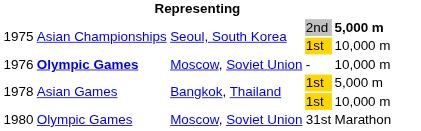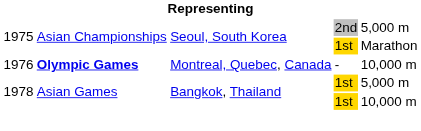1975 / 2nd | column 5: bold -> normal
1975 / 1st | column 5: 10,000 m -> Marathon
1976 | column 3: Moscow, Soviet Union -> Montreal, Quebec, Canada
- row: 1980 | Olympic Games | Moscow, Soviet Union | 31st | Marathon
